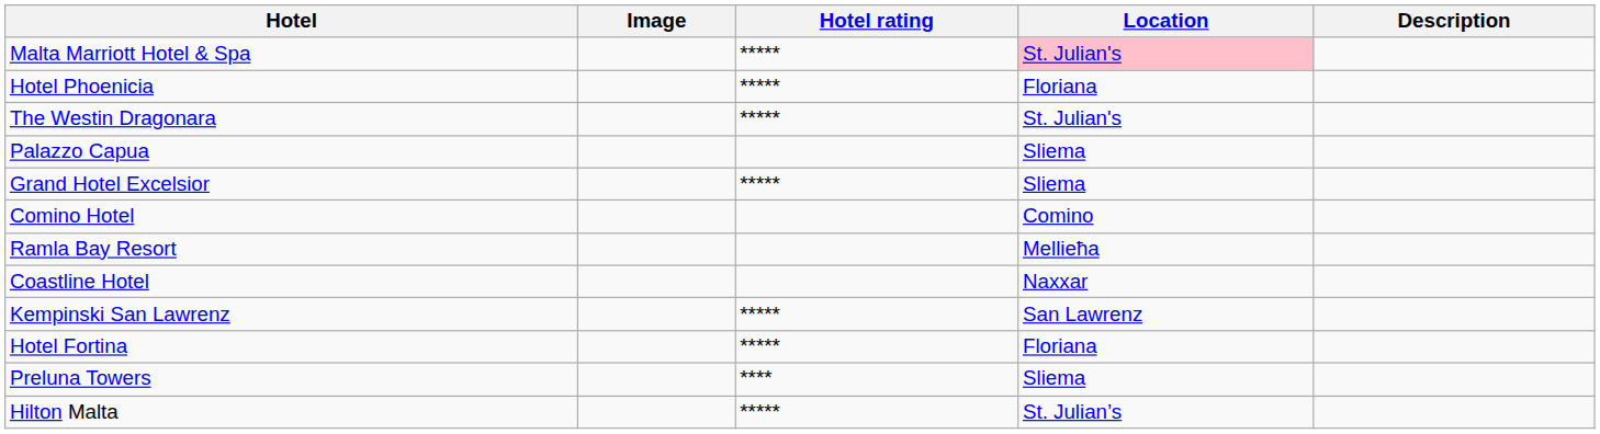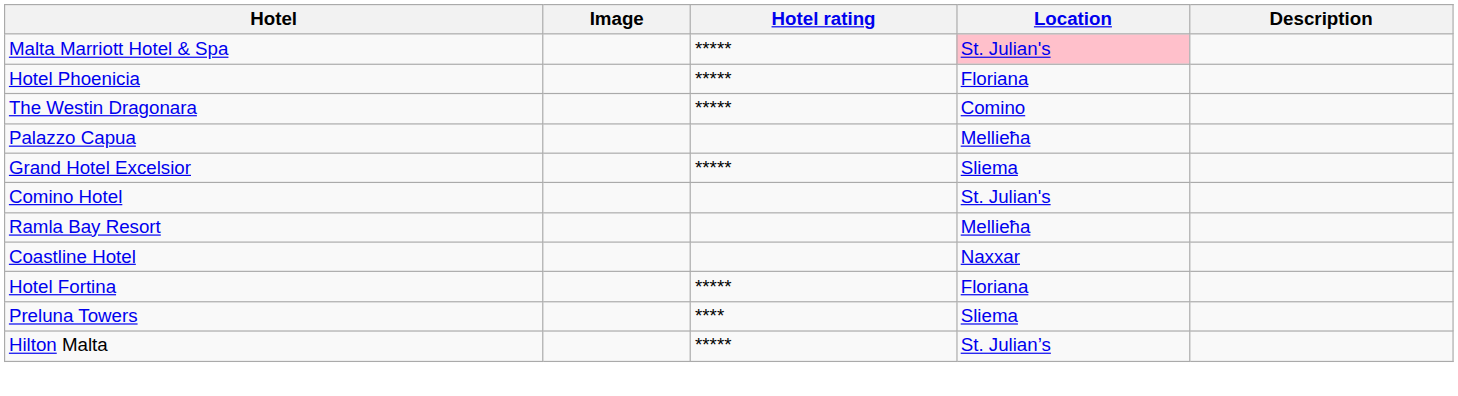The Westin Dragonara | Location: St. Julian's -> Comino
Palazzo Capua | Location: Sliema -> Mellieħa
Comino Hotel | Location: Comino -> St. Julian's
- row: Kempinski San Lawrenz | ***** | San Lawrenz
